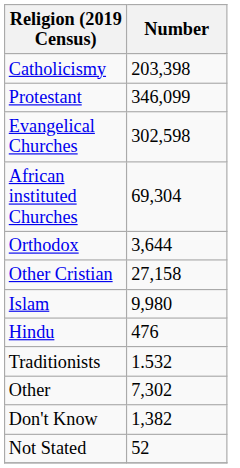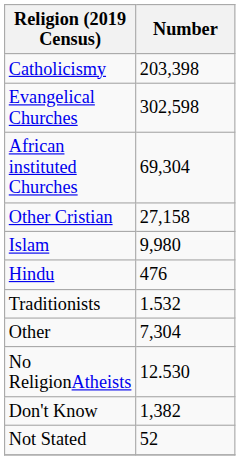- row: Protestant | 346,099
- row: Orthodox | 3,644
Other | Number: 7,302 -> 7,304
+ row: No ReligionAtheists | 12.530
